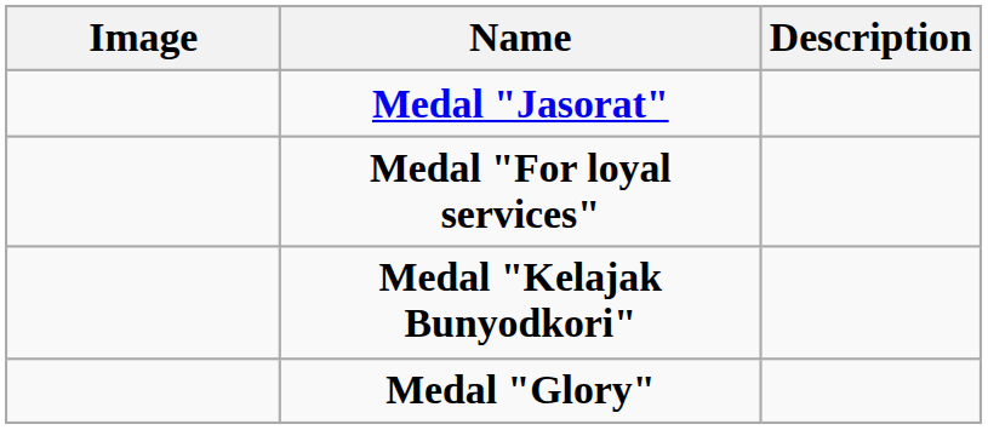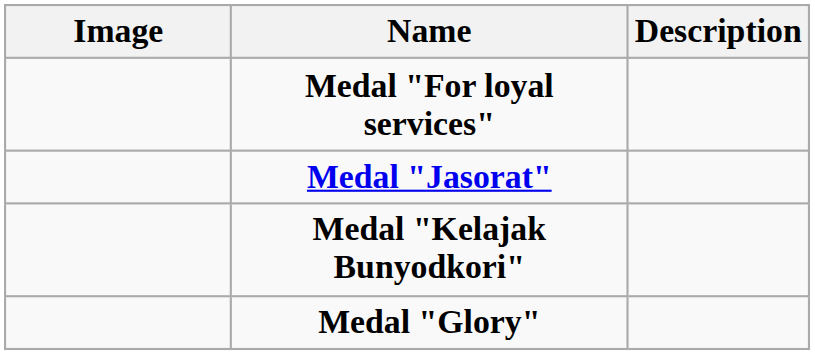rows swapped: Medal "Jasorat" <-> Medal "For loyal services"
